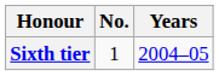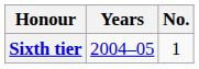columns swapped: No. <-> Years
